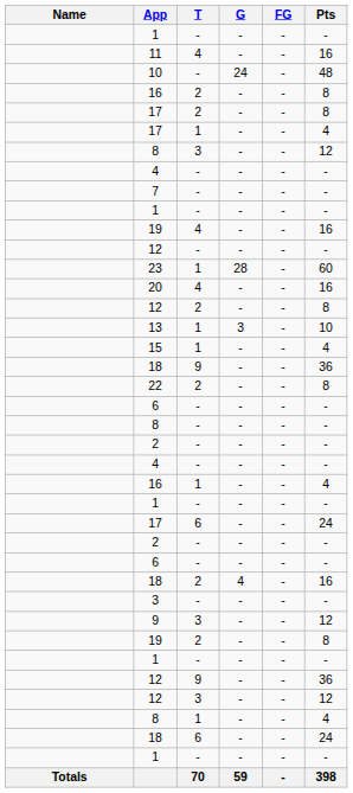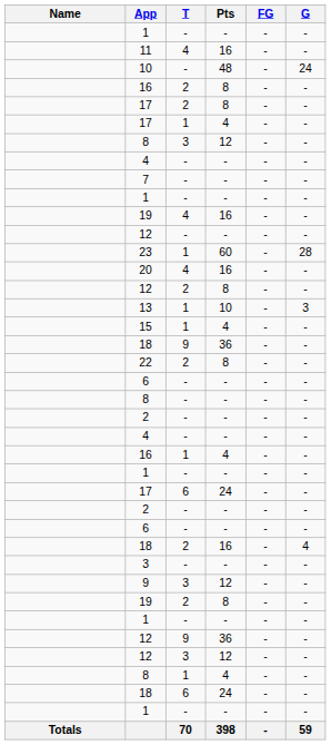columns swapped: G <-> Pts
